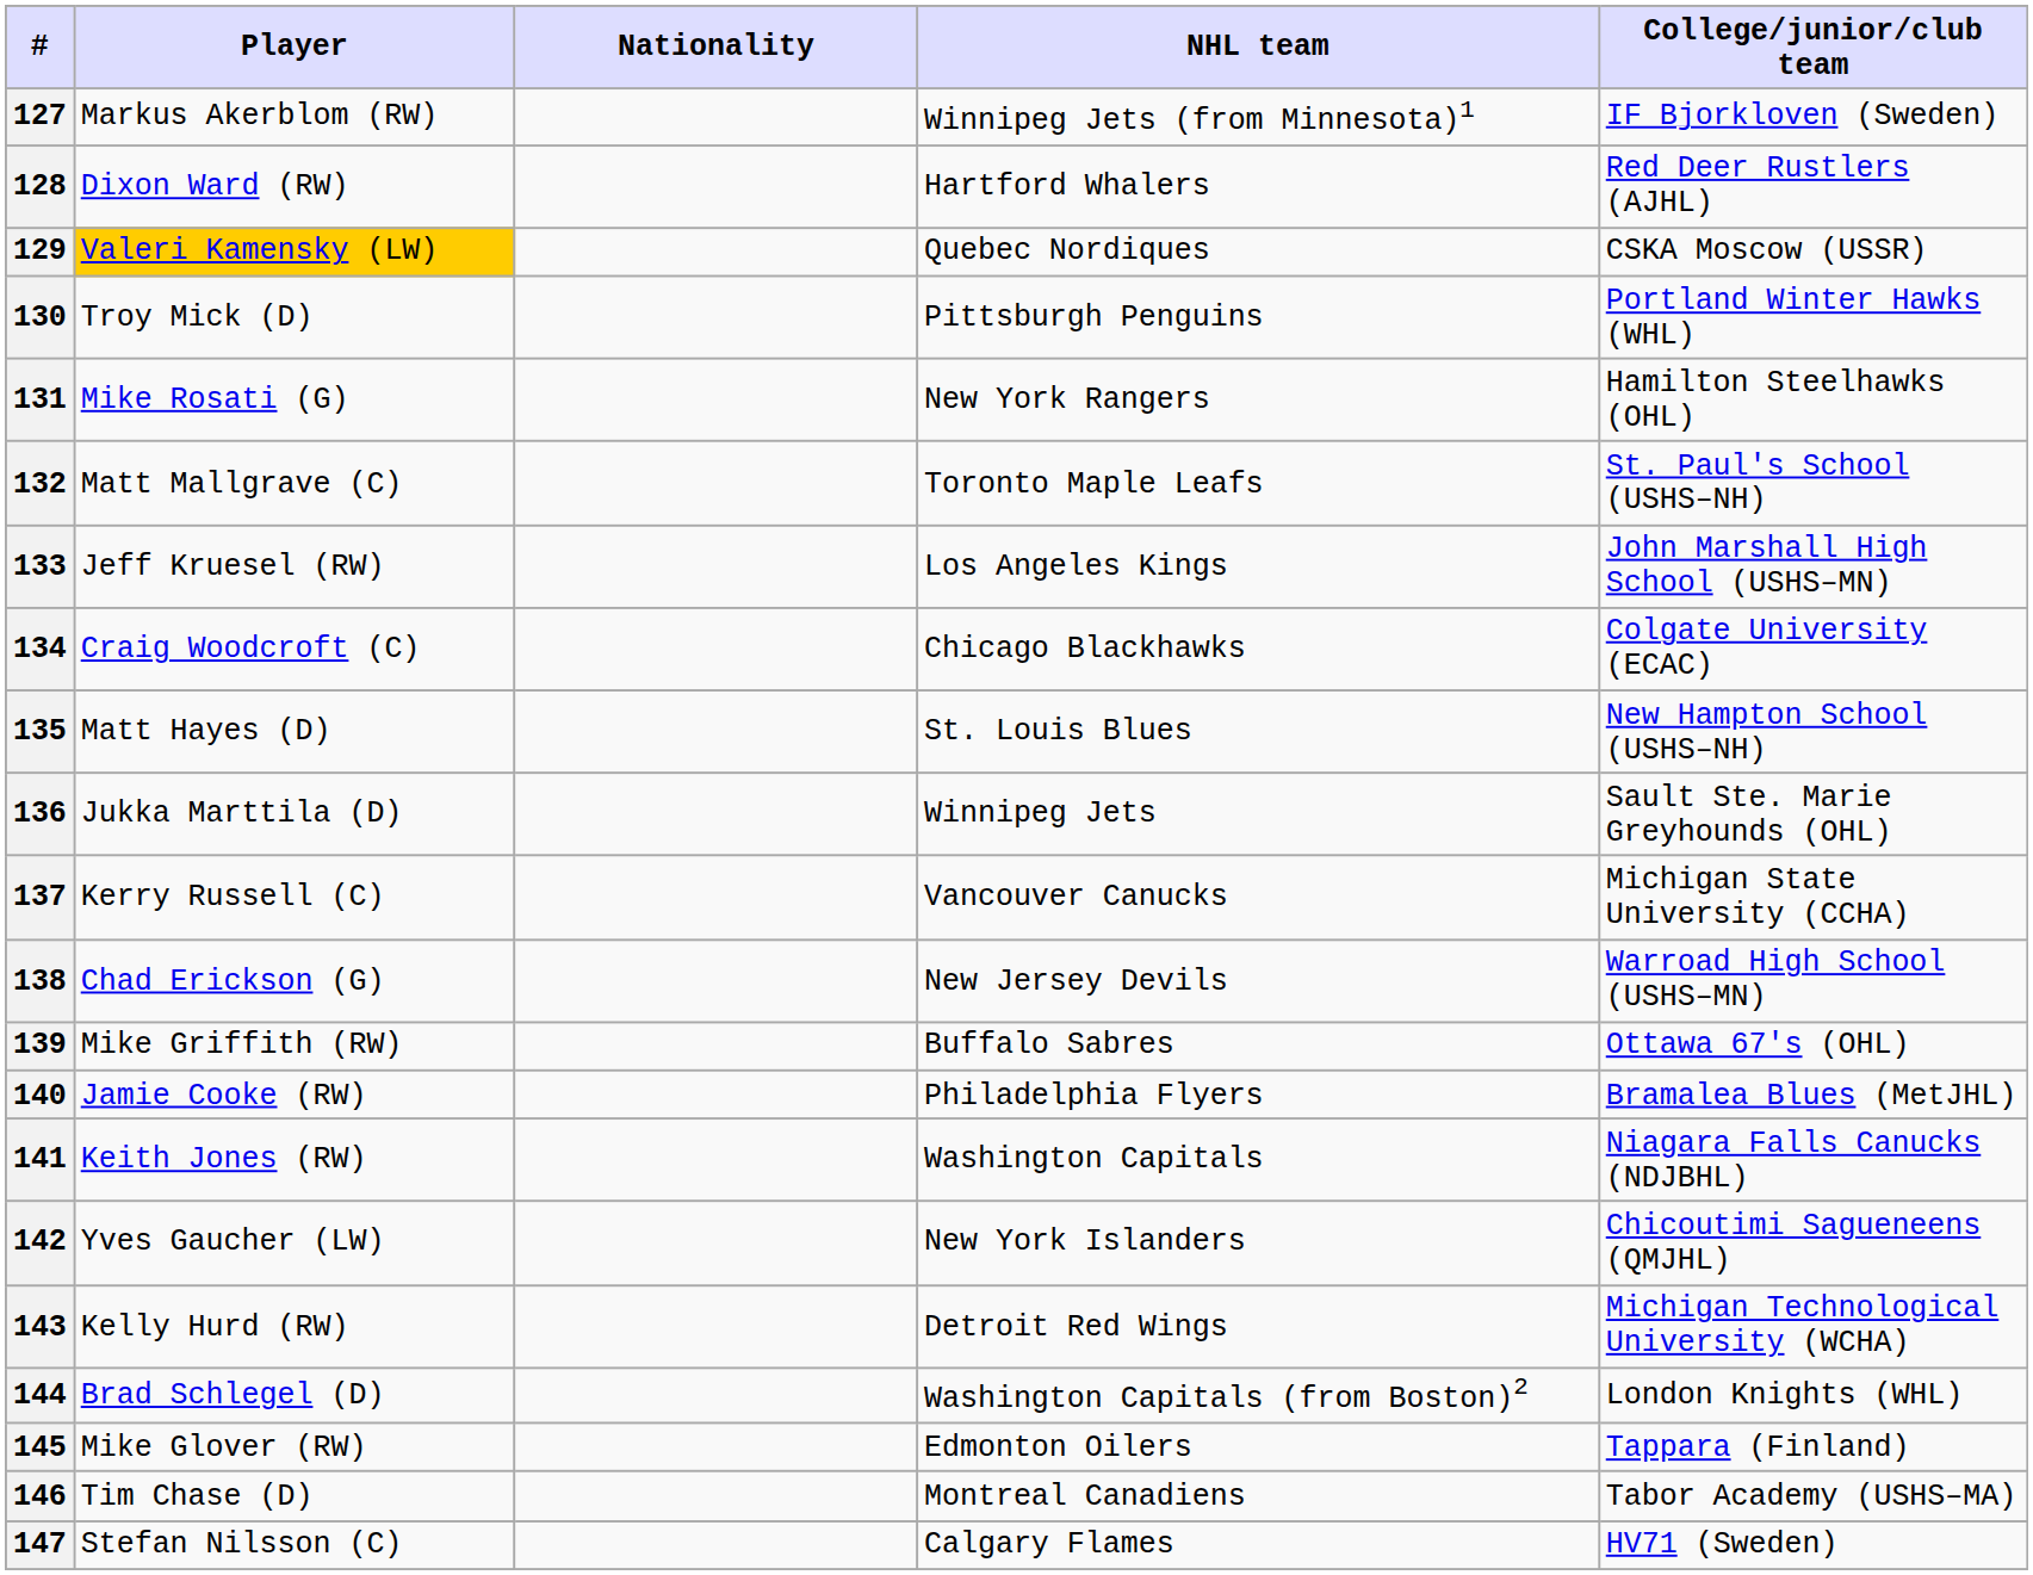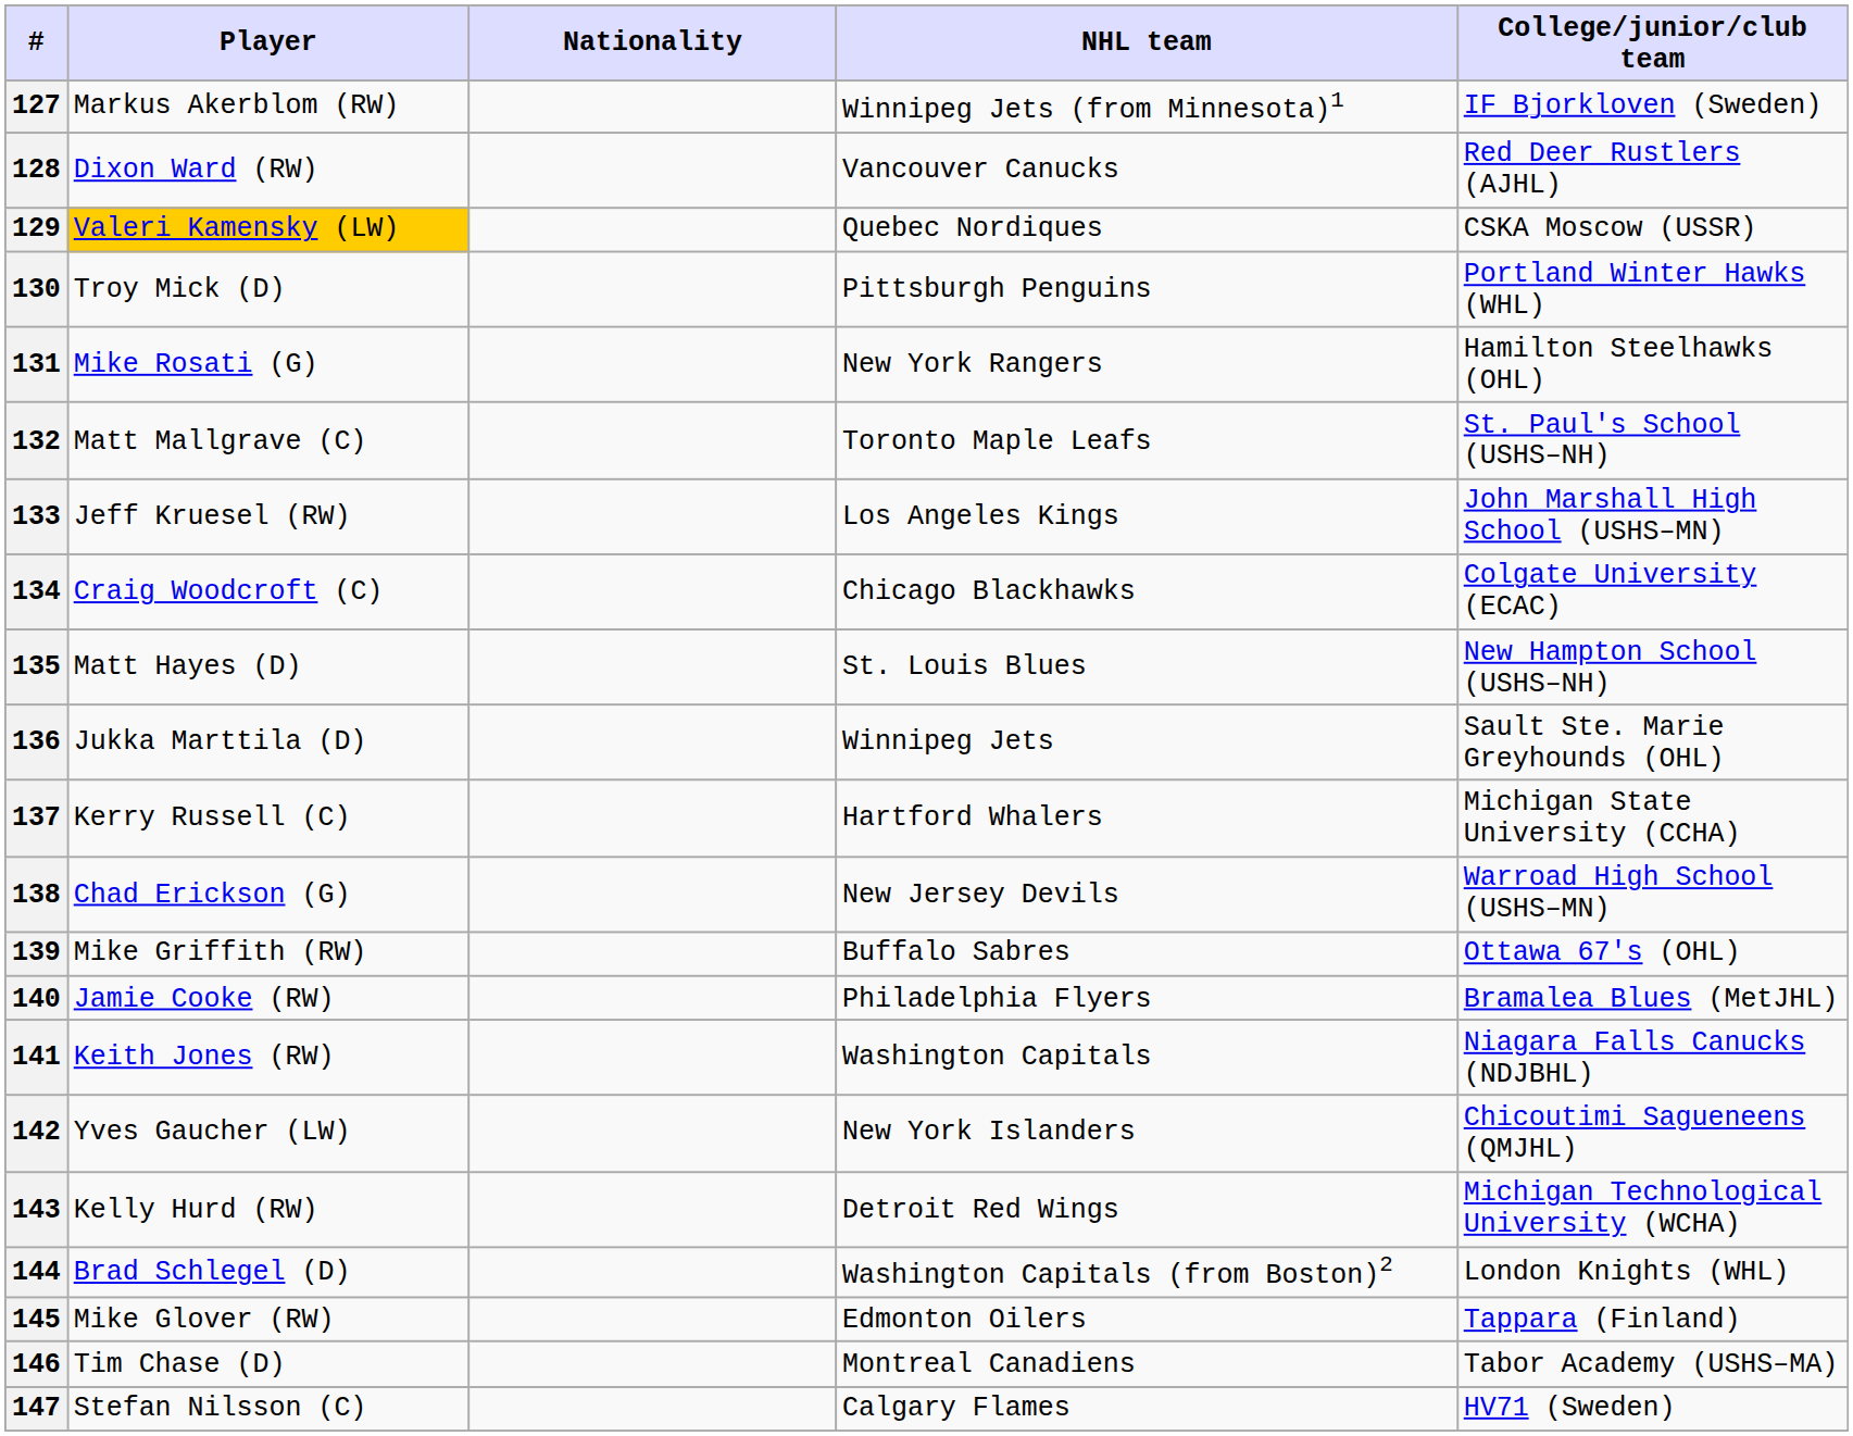128 | NHL team: Hartford Whalers -> Vancouver Canucks
137 | NHL team: Vancouver Canucks -> Hartford Whalers
